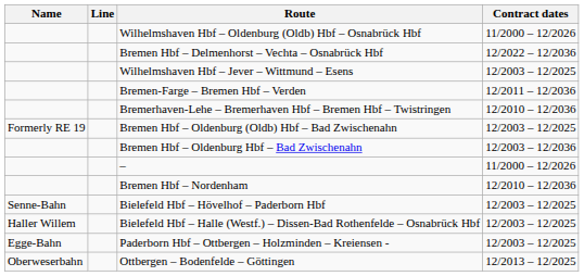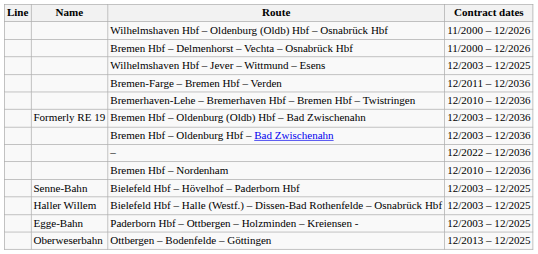columns swapped: Line <-> Name
Bremen Hbf – Delmenhorst – Vechta – Osnabrück Hbf | Contract dates: 12/2022 – 12/2036 -> 11/2000 – 12/2026
Bremen Hbf – Oldenburg (Oldb) Hbf – Bad Zwischenahn | Contract dates: 12/2003 – 12/2025 -> 12/2003 – 12/2036
– | Contract dates: 11/2000 – 12/2026 -> 12/2022 – 12/2036
